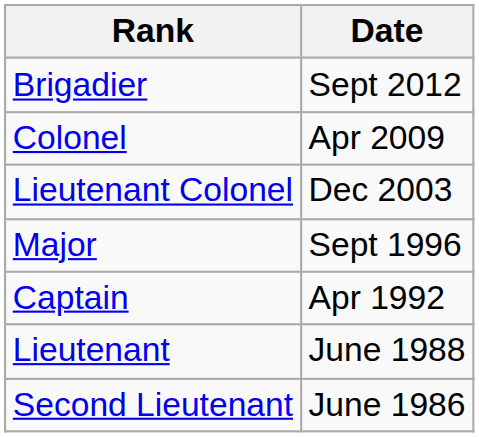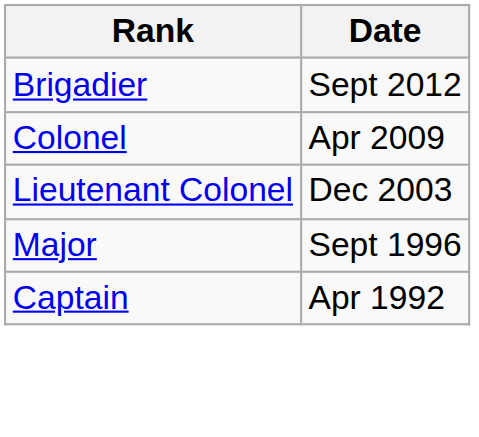- row: Lieutenant | June 1988
- row: Second Lieutenant | June 1986
